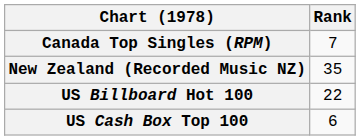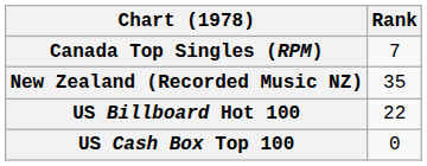US Cash Box Top 100 | Rank: 6 -> 0
